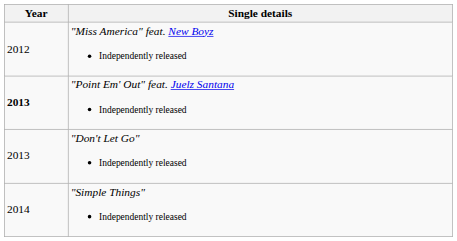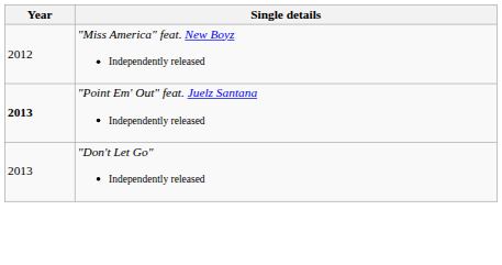- row: 2014 | "Simple Things" Independently released
